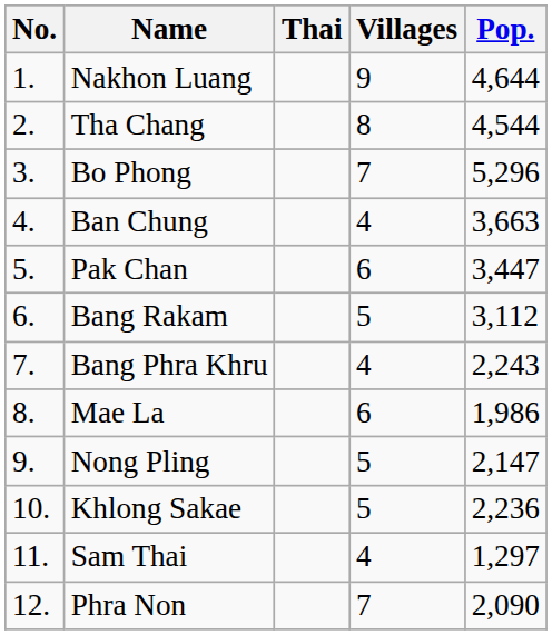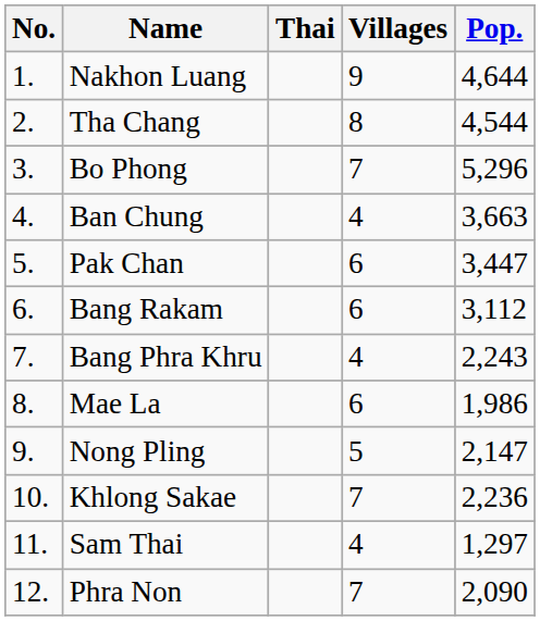Bang Rakam | Villages: 5 -> 6
Khlong Sakae | Villages: 5 -> 7
